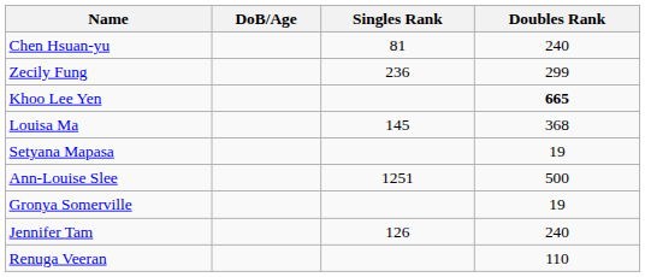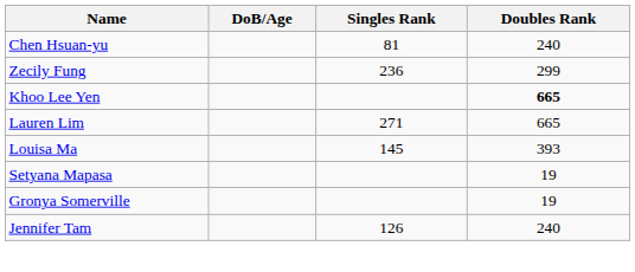+ row: Lauren Lim | 271 | 665
Louisa Ma | Doubles Rank: 368 -> 393
- row: Ann-Louise Slee | 1251 | 500
- row: Renuga Veeran | 110
